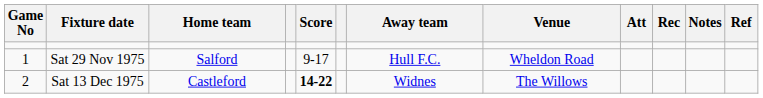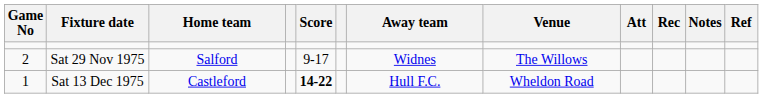Sat 29 Nov 1975 | Game No: 1 -> 2
Sat 29 Nov 1975 | Away team: Hull F.C. -> Widnes
Sat 29 Nov 1975 | Venue: Wheldon Road -> The Willows
Sat 13 Dec 1975 | Game No: 2 -> 1
Sat 13 Dec 1975 | Away team: Widnes -> Hull F.C.
Sat 13 Dec 1975 | Venue: The Willows -> Wheldon Road
